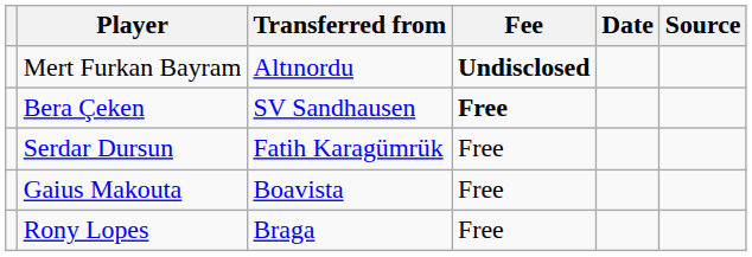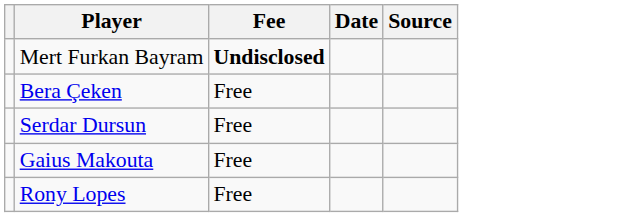- column: Transferred from | Altınordu | SV Sandhausen | Fatih Karagümrük | Boavista | Braga
Bera Çeken | Fee: bold -> normal
